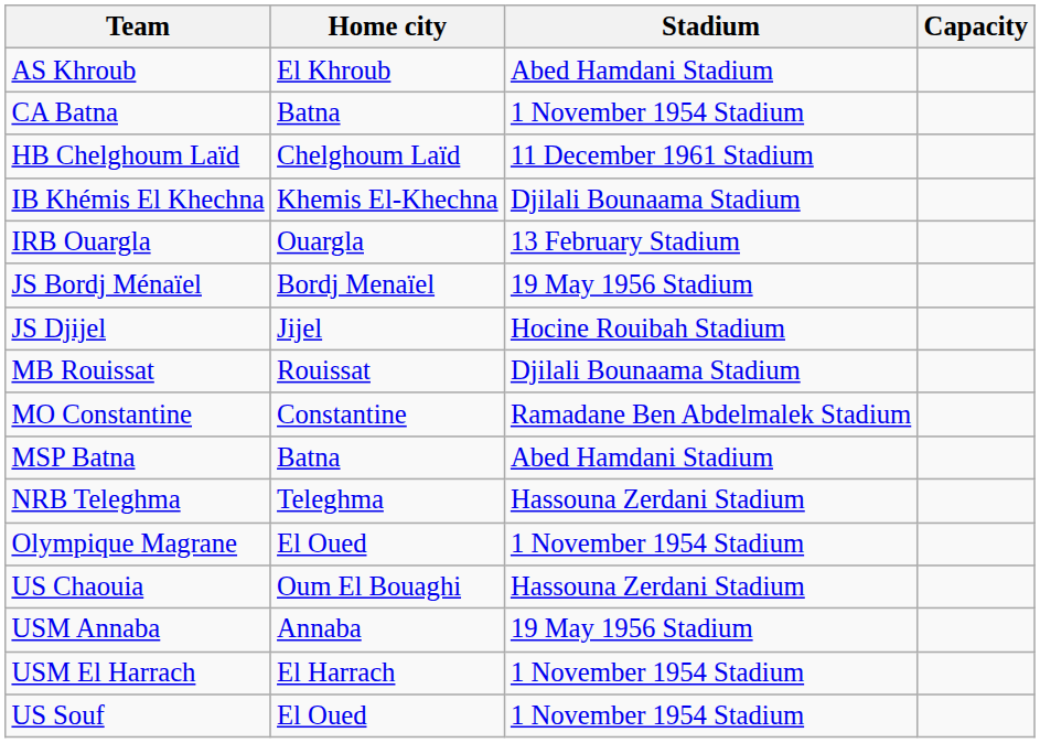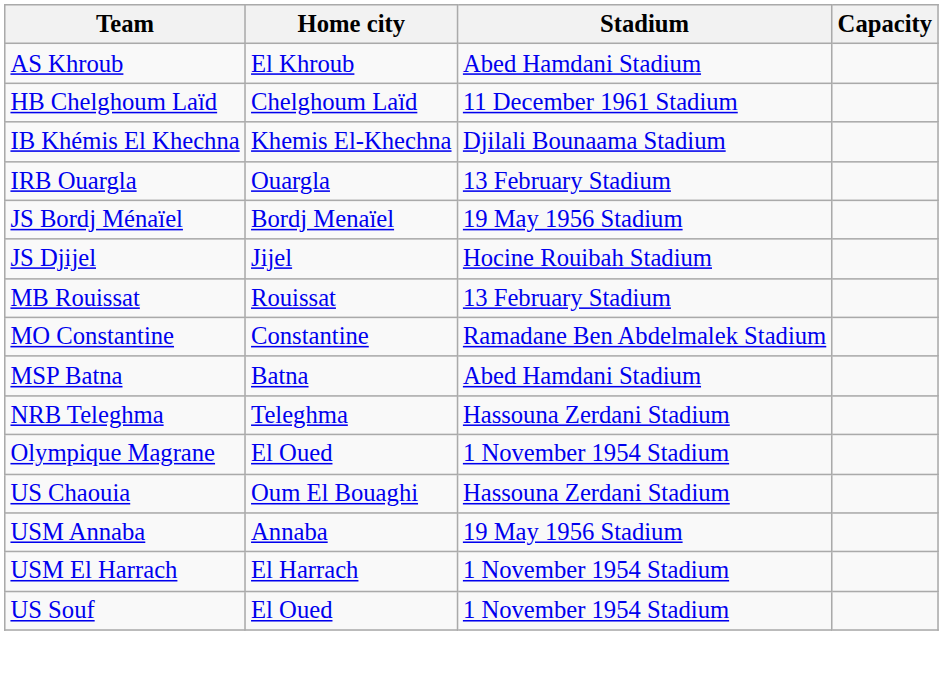- row: CA Batna | Batna | 1 November 1954 Stadium
MB Rouissat | Stadium: Djilali Bounaama Stadium -> 13 February Stadium
